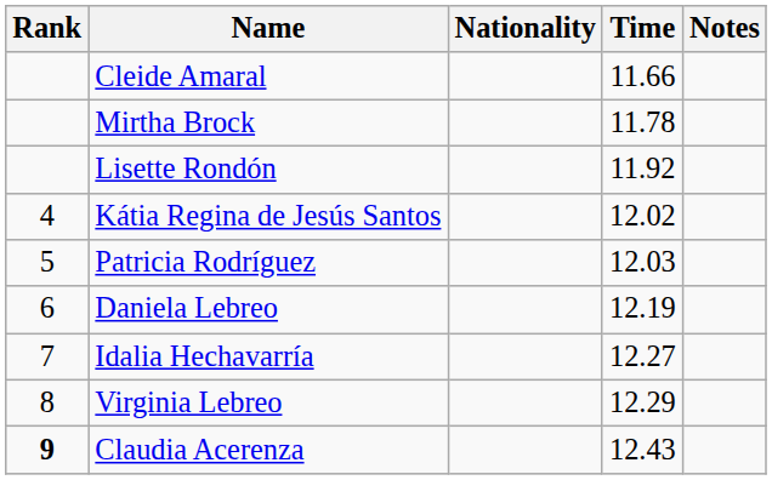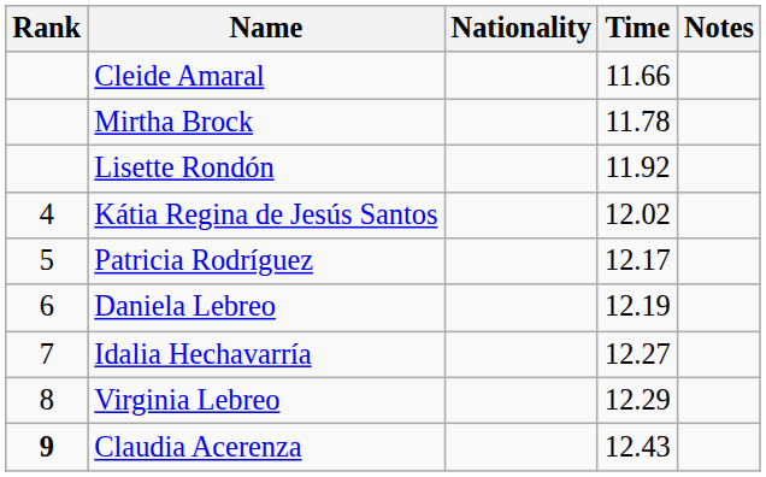Patricia Rodríguez | Time: 12.03 -> 12.17
